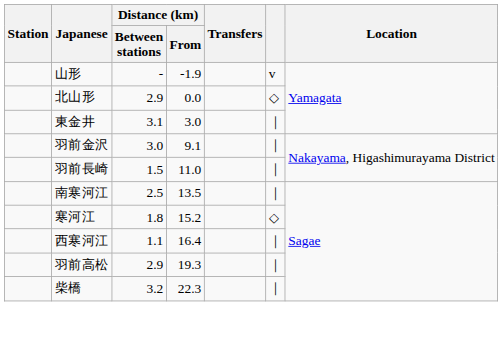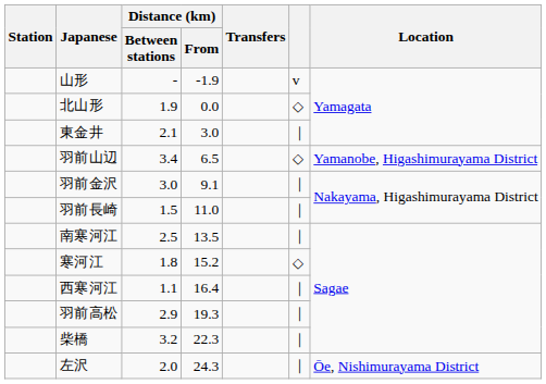北山形 | Distance (km) / Between stations: 2.9 -> 1.9
東金井 | Distance (km) / Between stations: 3.1 -> 2.1
+ row: 羽前山辺 | 3.4 | 6.5 | ◇ | Yamanobe, Higashimurayama District
+ row: 左沢 | 2.0 | 24.3 | ｜ | Ōe, Nishimurayama District
